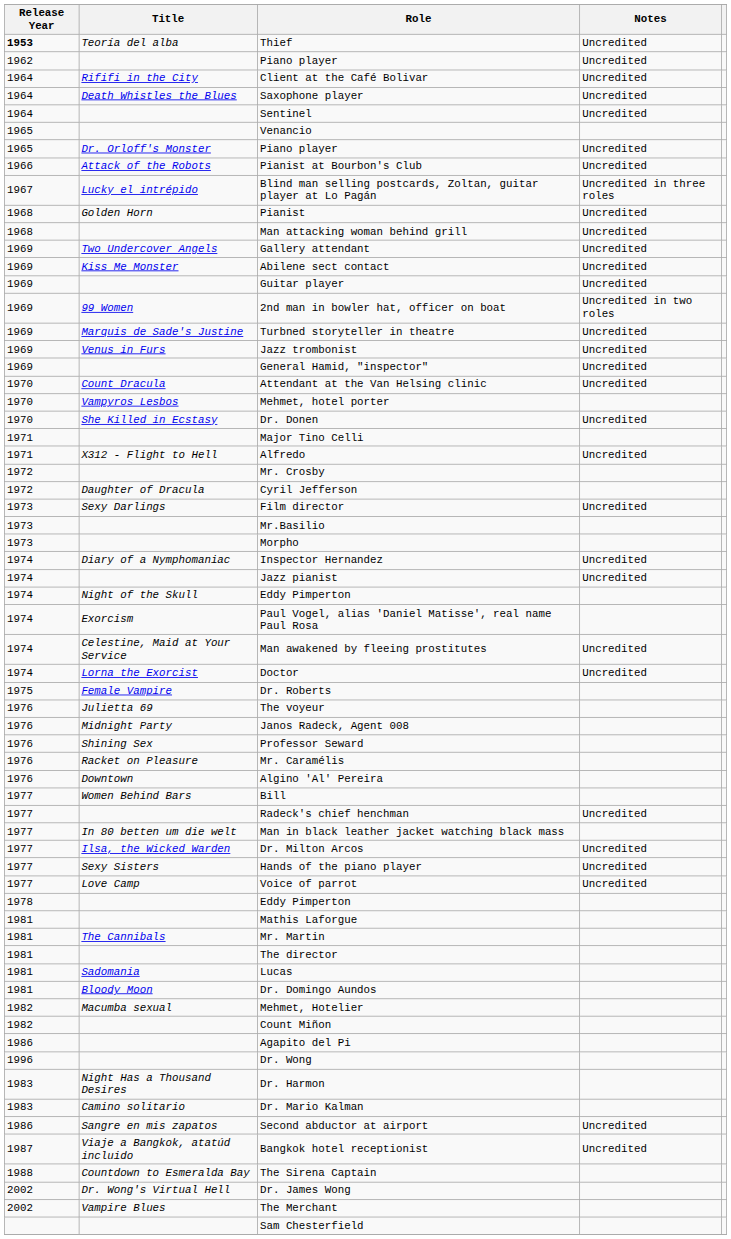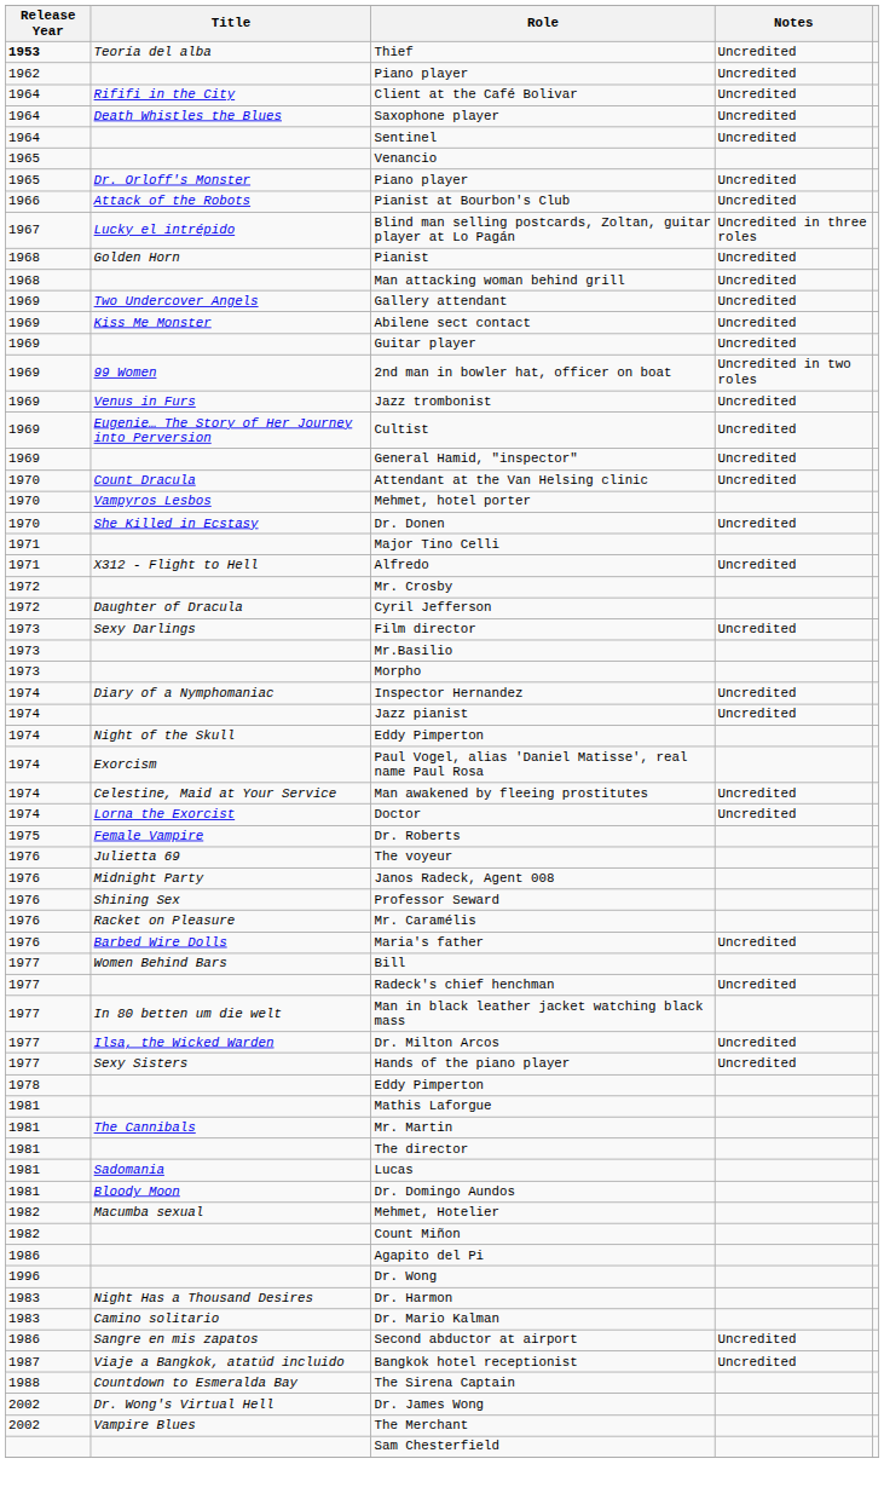- row: 1969 | Marquis de Sade's Justine | Turbned storyteller in theatre | Uncredited
+ row: 1969 | Eugenie… The Story of Her Journey into Perversion | Cultist | Uncredited
+ row: 1976 | Barbed Wire Dolls | Maria's father | Uncredited
- row: 1976 | Downtown | Algino 'Al' Pereira
- row: 1977 | Love Camp | Voice of parrot | Uncredited
